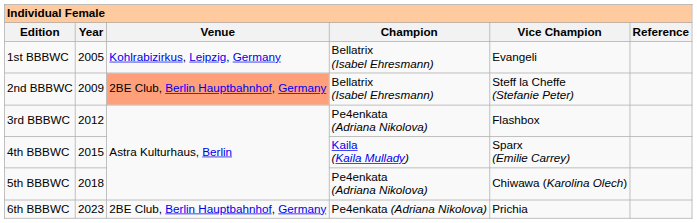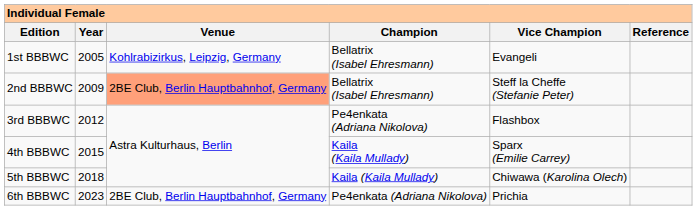5th BBBWC | column 4: Pe4enkata (Adriana Nikolova) -> Kaila (Kaila Mullady)
